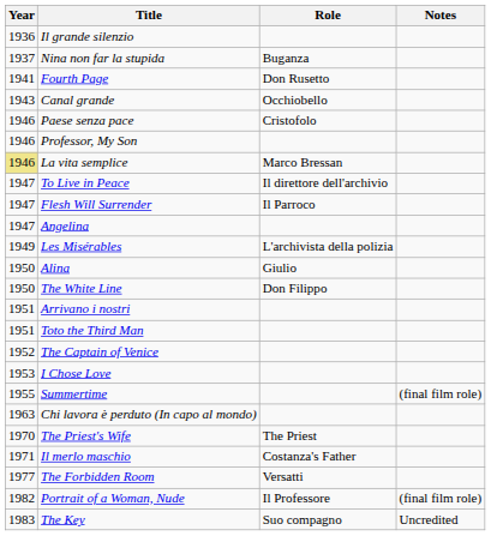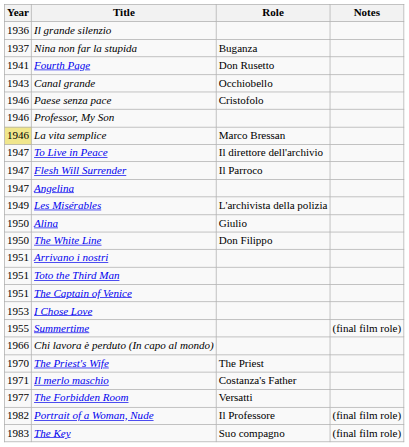The Captain of Venice | Year: 1952 -> 1951
Chi lavora è perduto (In capo al mondo) | Year: 1963 -> 1966
The Key | Notes: Uncredited -> (final film role)
